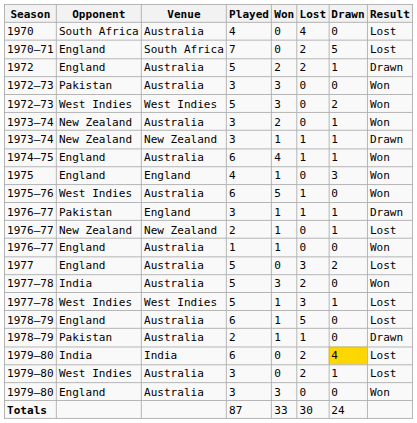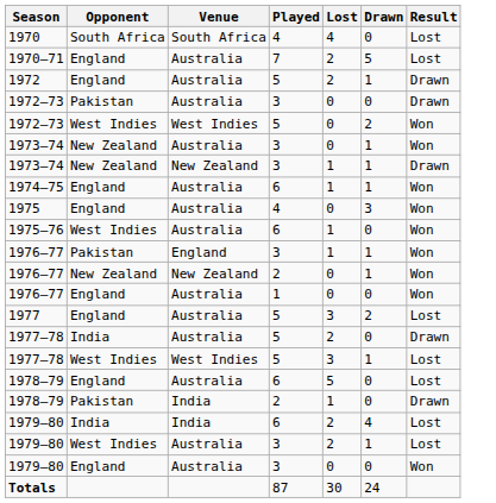- column: Won | 0 | 0 | 2 | 3 | 3 | 2 | 1 | 4 | 1 | 5 | 1 | 1 | 1 | 0 | 3 | 1 | 1 | 1 | 0 | 0 | 3 | 33
1970 | Venue: Australia -> South Africa
1970–71 | Venue: South Africa -> Australia
1972–73 / Pakistan | Result: Won -> Drawn
1975 | Venue: England -> Australia
1976–77 / Pakistan | Result: Drawn -> Won
1976–77 / New Zealand | Result: Lost -> Won
1977–78 / India | Result: Won -> Drawn
1978–79 / Pakistan | Venue: Australia -> India
1979–80 / India | Drawn: gold background -> no background
